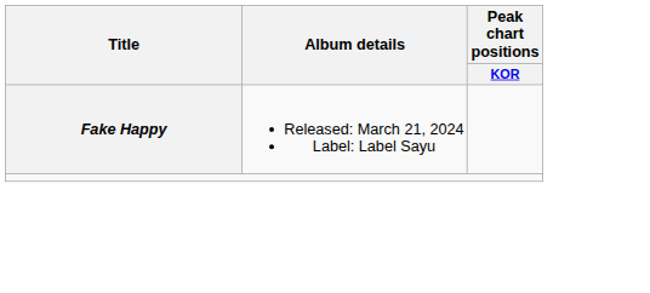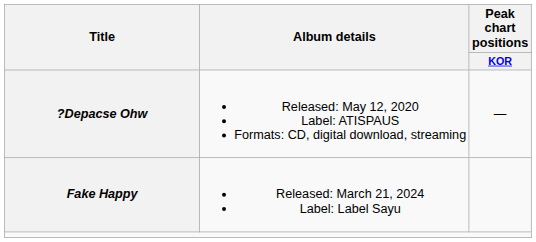+ row: ?Depacse Ohw | Released: May 12, 2020 Label: ATISPAUS Formats: CD, digital download, streaming | —
